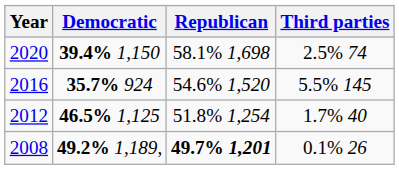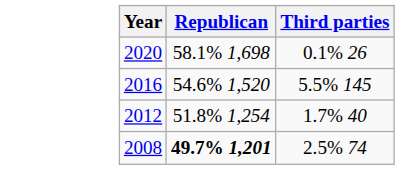- column: Democratic | 39.4% 1,150 | 35.7% 924 | 46.5% 1,125 | 49.2% 1,189,
2020 | Third parties: 2.5% 74 -> 0.1% 26
2008 | Third parties: 0.1% 26 -> 2.5% 74
